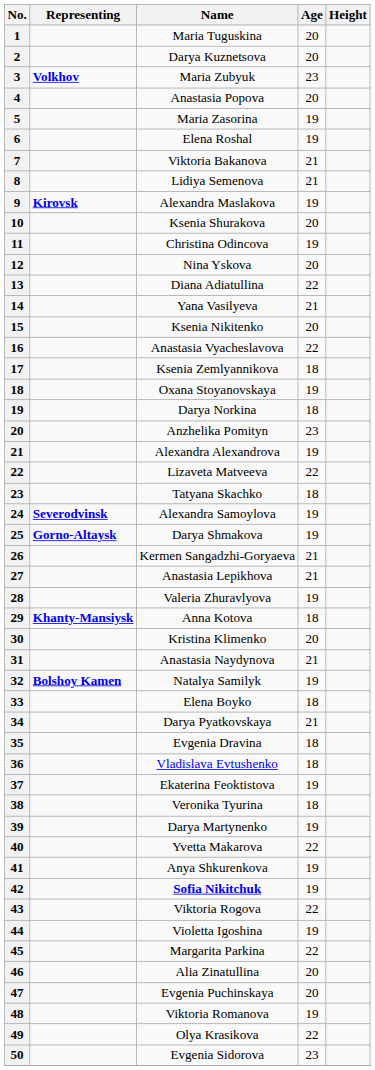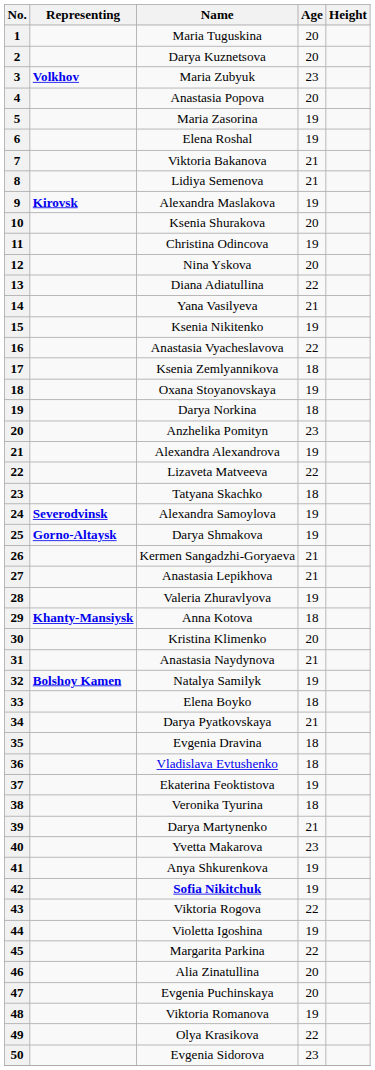Ksenia Nikitenko | Age: 20 -> 19
Darya Martynenko | Age: 19 -> 21
Yvetta Makarova | Age: 22 -> 23
